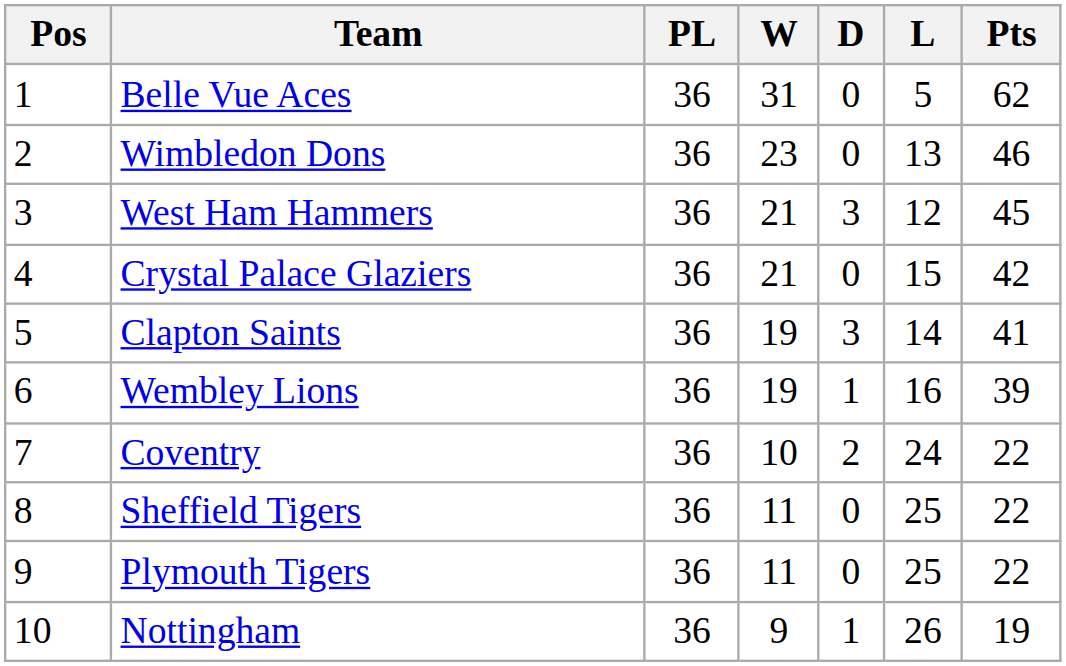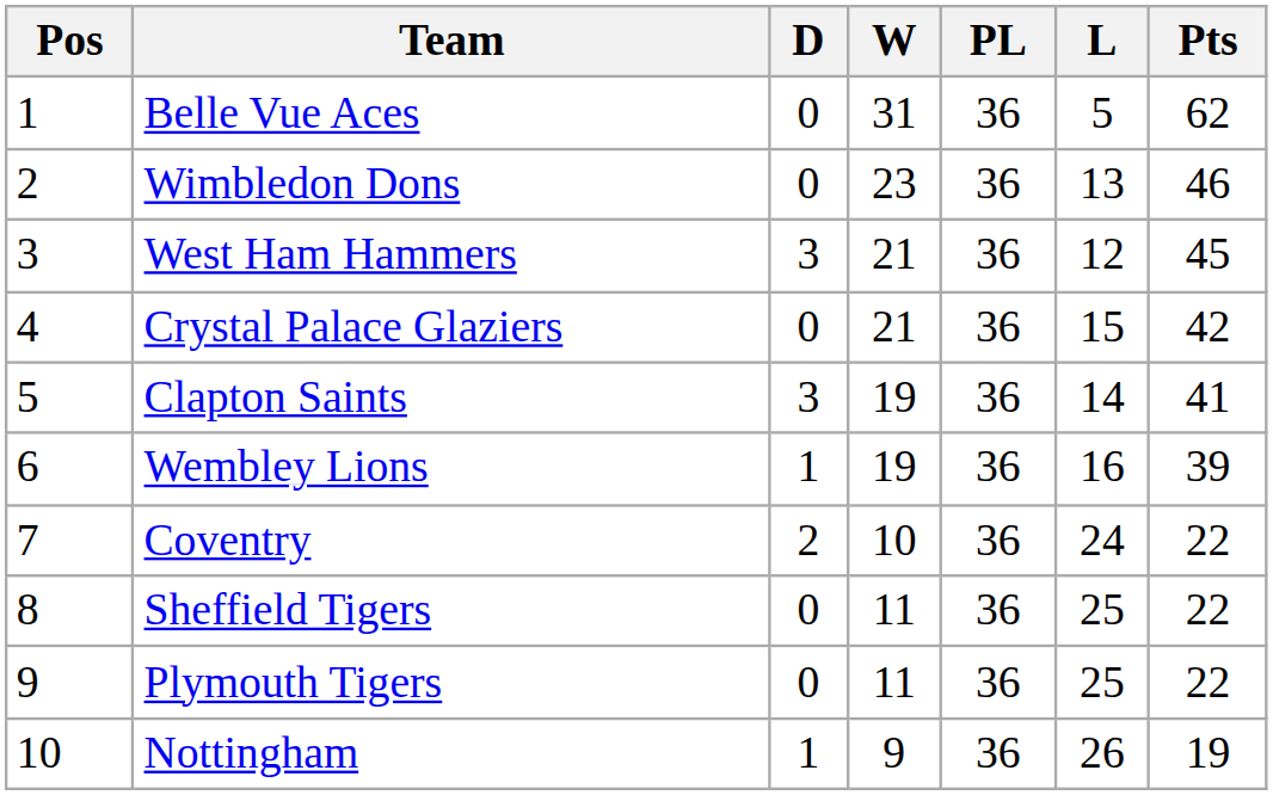columns swapped: PL <-> D
